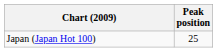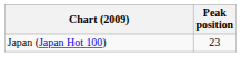Japan (Japan Hot 100) | Peak position: 25 -> 23
